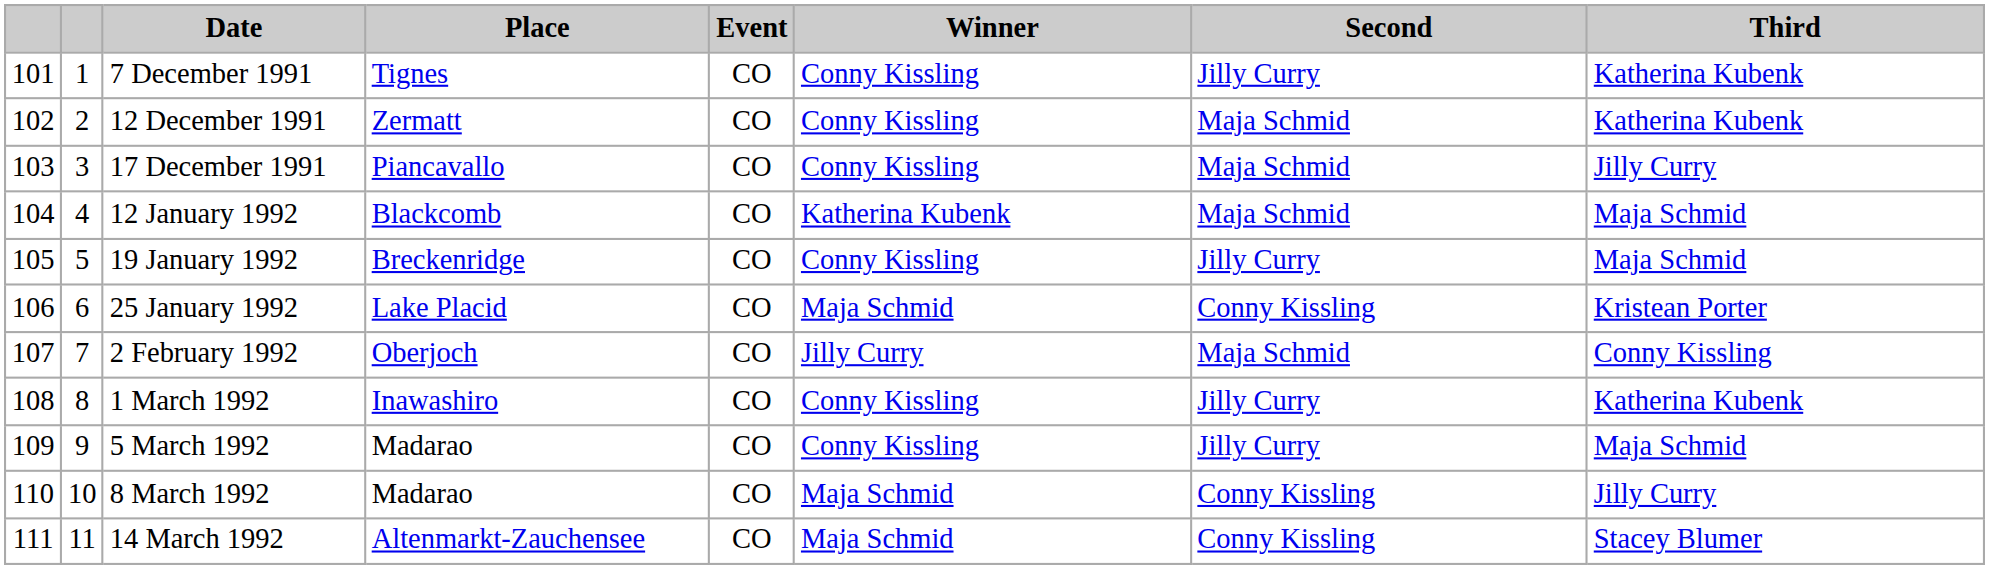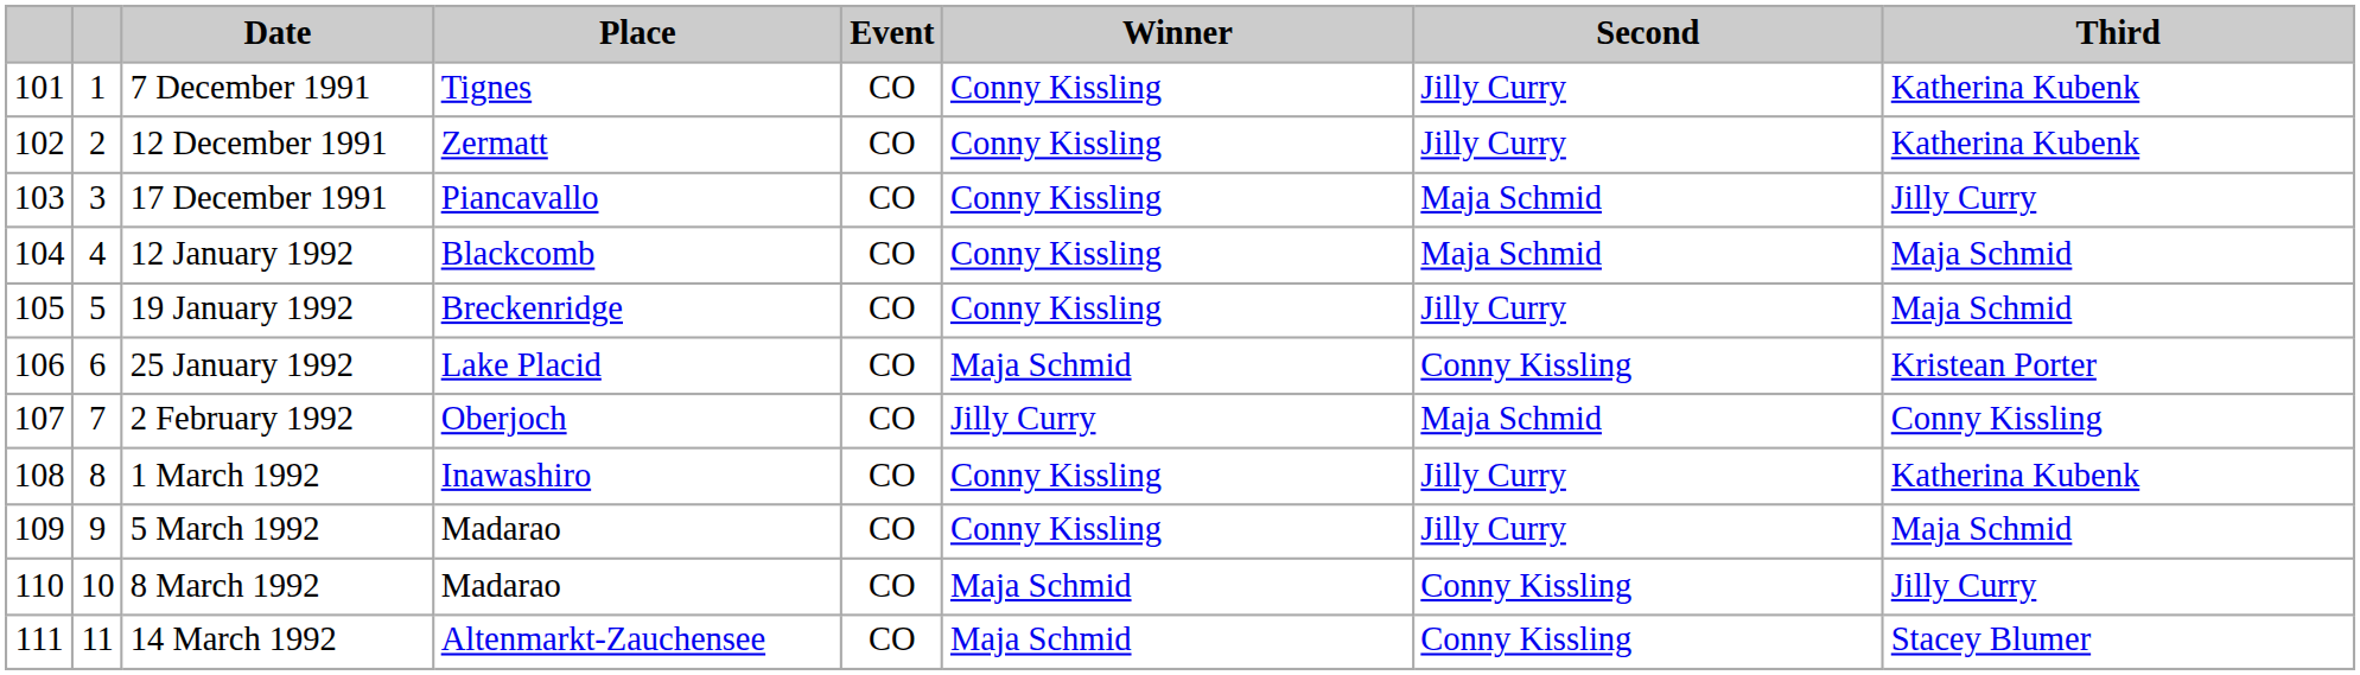12 December 1991 | Second: Maja Schmid -> Jilly Curry
12 January 1992 | Winner: Katherina Kubenk -> Conny Kissling
